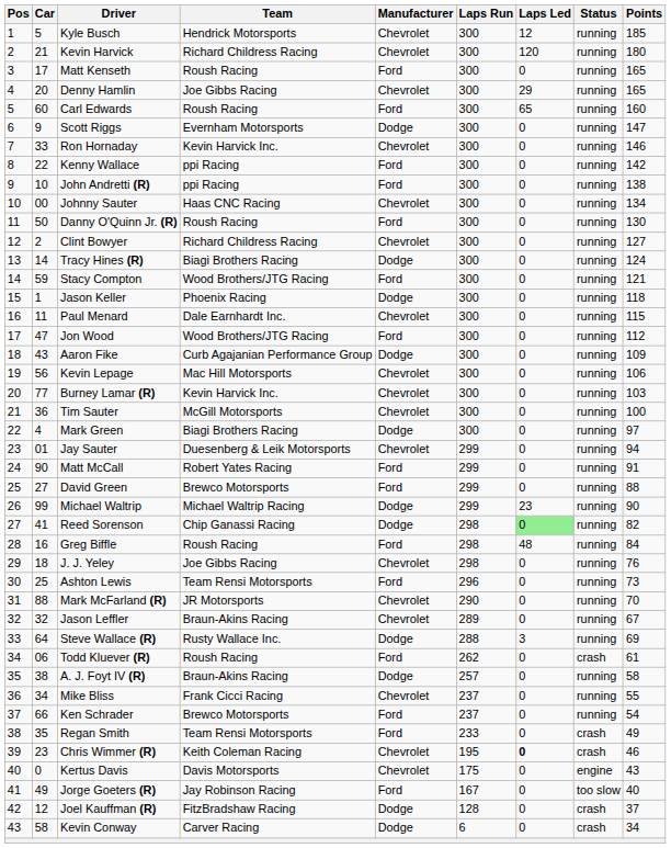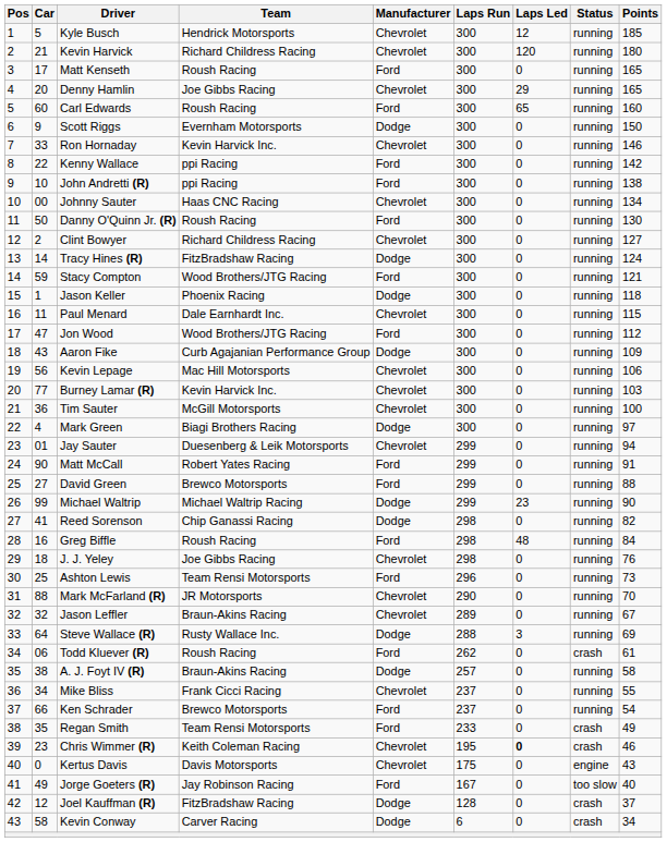Scott Riggs | Points: 147 -> 150
Tracy Hines (R) | Team: Biagi Brothers Racing -> FitzBradshaw Racing
Reed Sorenson | Laps Led: lightgreen background -> no background
